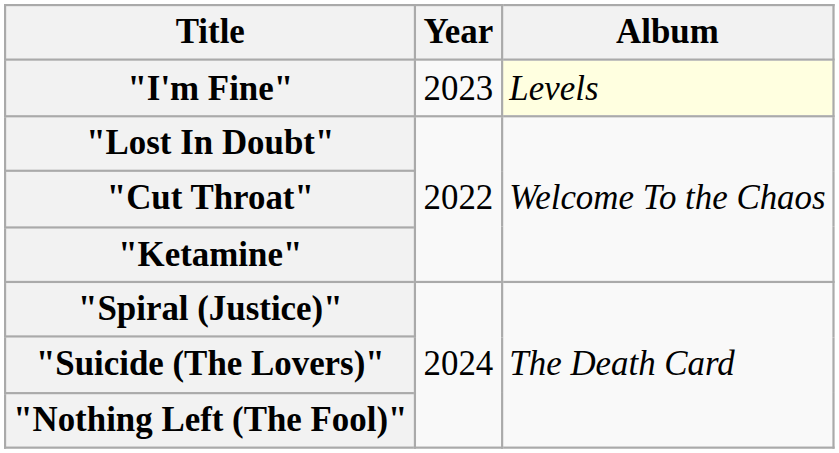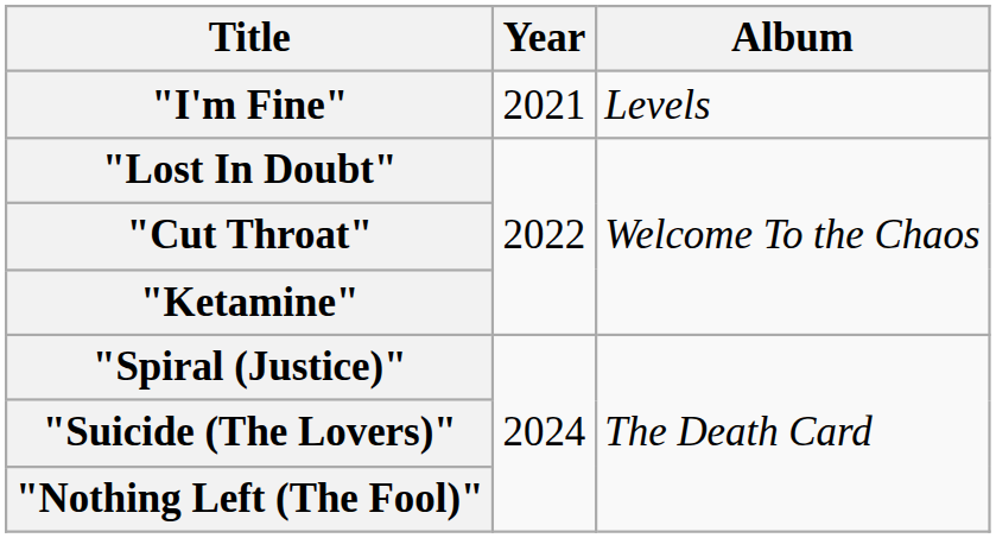"I'm Fine" | Year: 2023 -> 2021
"I'm Fine" | Album: lightyellow background -> no background
